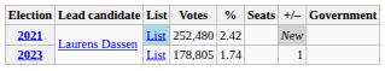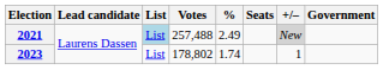2021 | Votes: 252,480 -> 257,488
2021 | %: 2.42 -> 2.49
2023 | Votes: 178,805 -> 178,802
